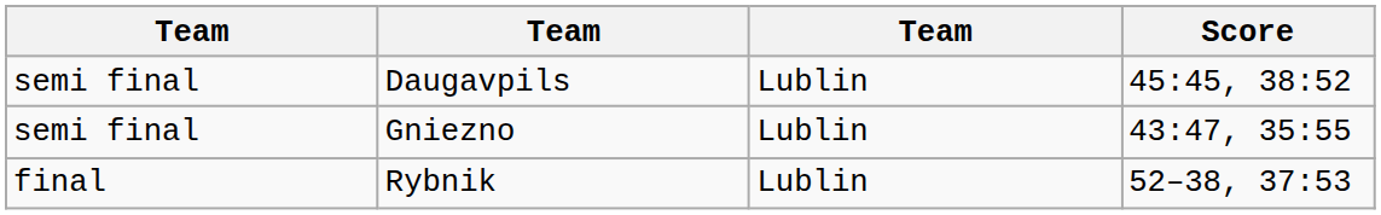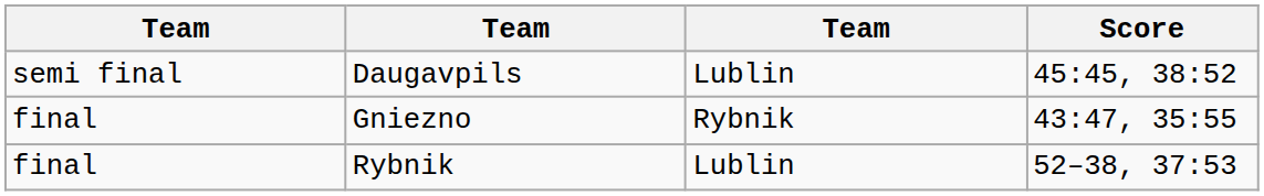Gniezno | column 1: semi final -> final
Gniezno | column 3: Lublin -> Rybnik
